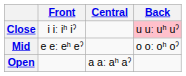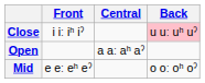rows swapped: Mid <-> Open
